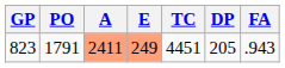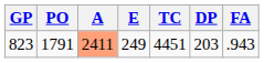823 | E: lightsalmon background -> no background
823 | DP: 205 -> 203
